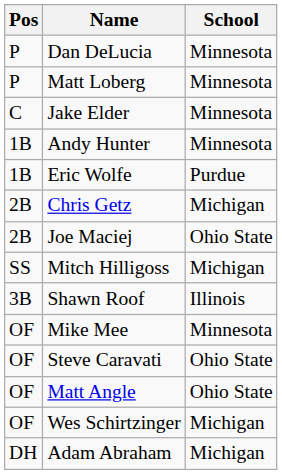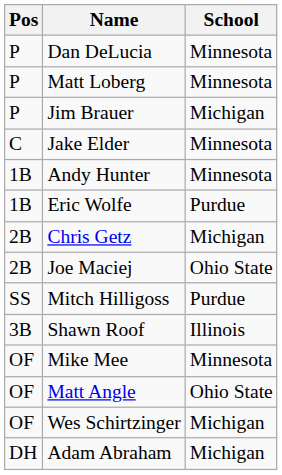+ row: P | Jim Brauer | Michigan
Mitch Hilligoss | School: Michigan -> Purdue
- row: OF | Steve Caravati | Ohio State
